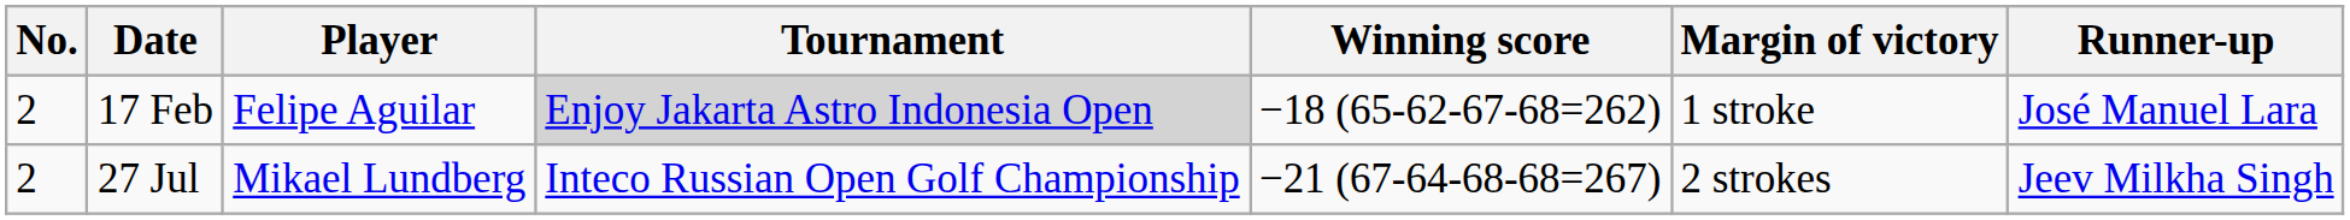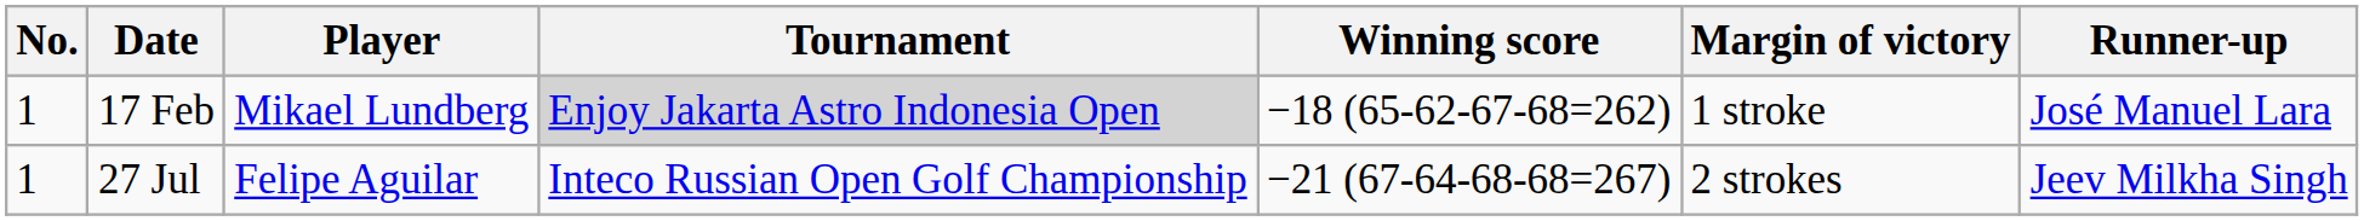17 Feb | No.: 2 -> 1
17 Feb | Player: Felipe Aguilar -> Mikael Lundberg
27 Jul | No.: 2 -> 1
27 Jul | Player: Mikael Lundberg -> Felipe Aguilar
